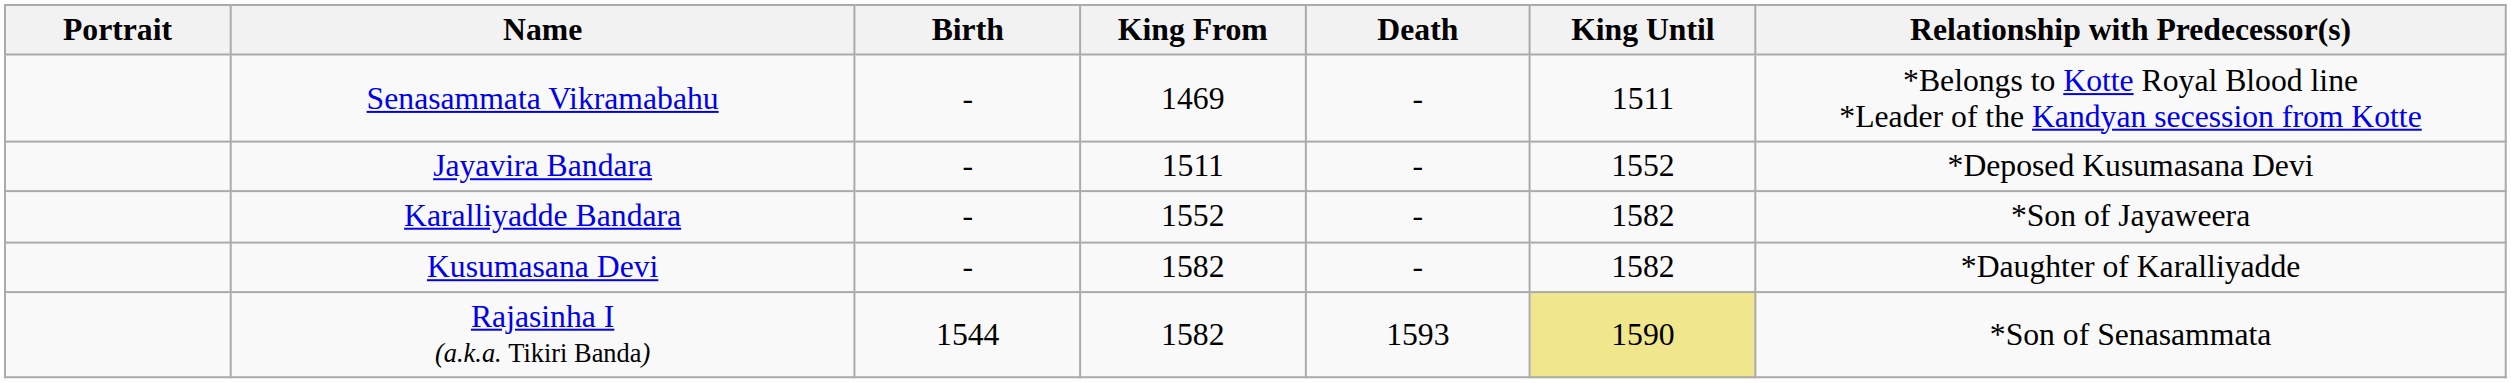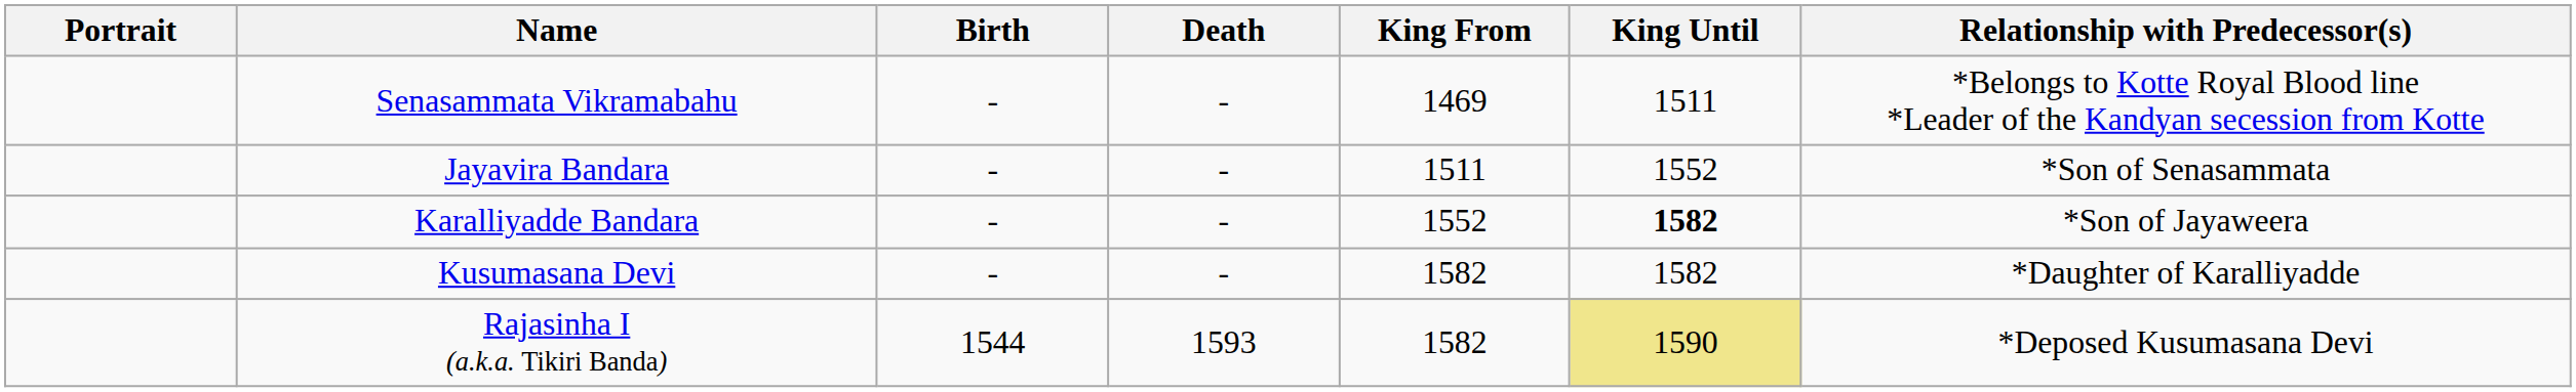columns swapped: Death <-> King From
Jayavira Bandara | Relationship with Predecessor(s): *Deposed Kusumasana Devi -> *Son of Senasammata
Karalliyadde Bandara | King Until: normal -> bold
Rajasinha I (a.k.a. Tikiri Banda) | Relationship with Predecessor(s): *Son of Senasammata -> *Deposed Kusumasana Devi
